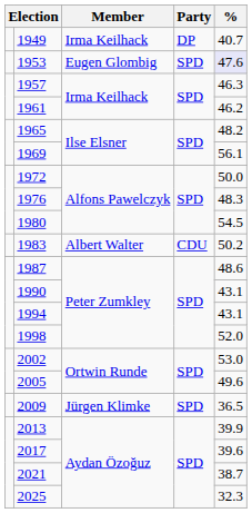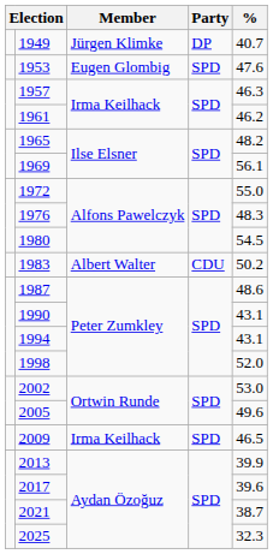1949 | Member: Irma Keilhack -> Jürgen Klimke
1953 | %: lavender background -> no background
1972 | %: 50.0 -> 55.0
2009 | Member: Jürgen Klimke -> Irma Keilhack
2009 | %: 36.5 -> 46.5
